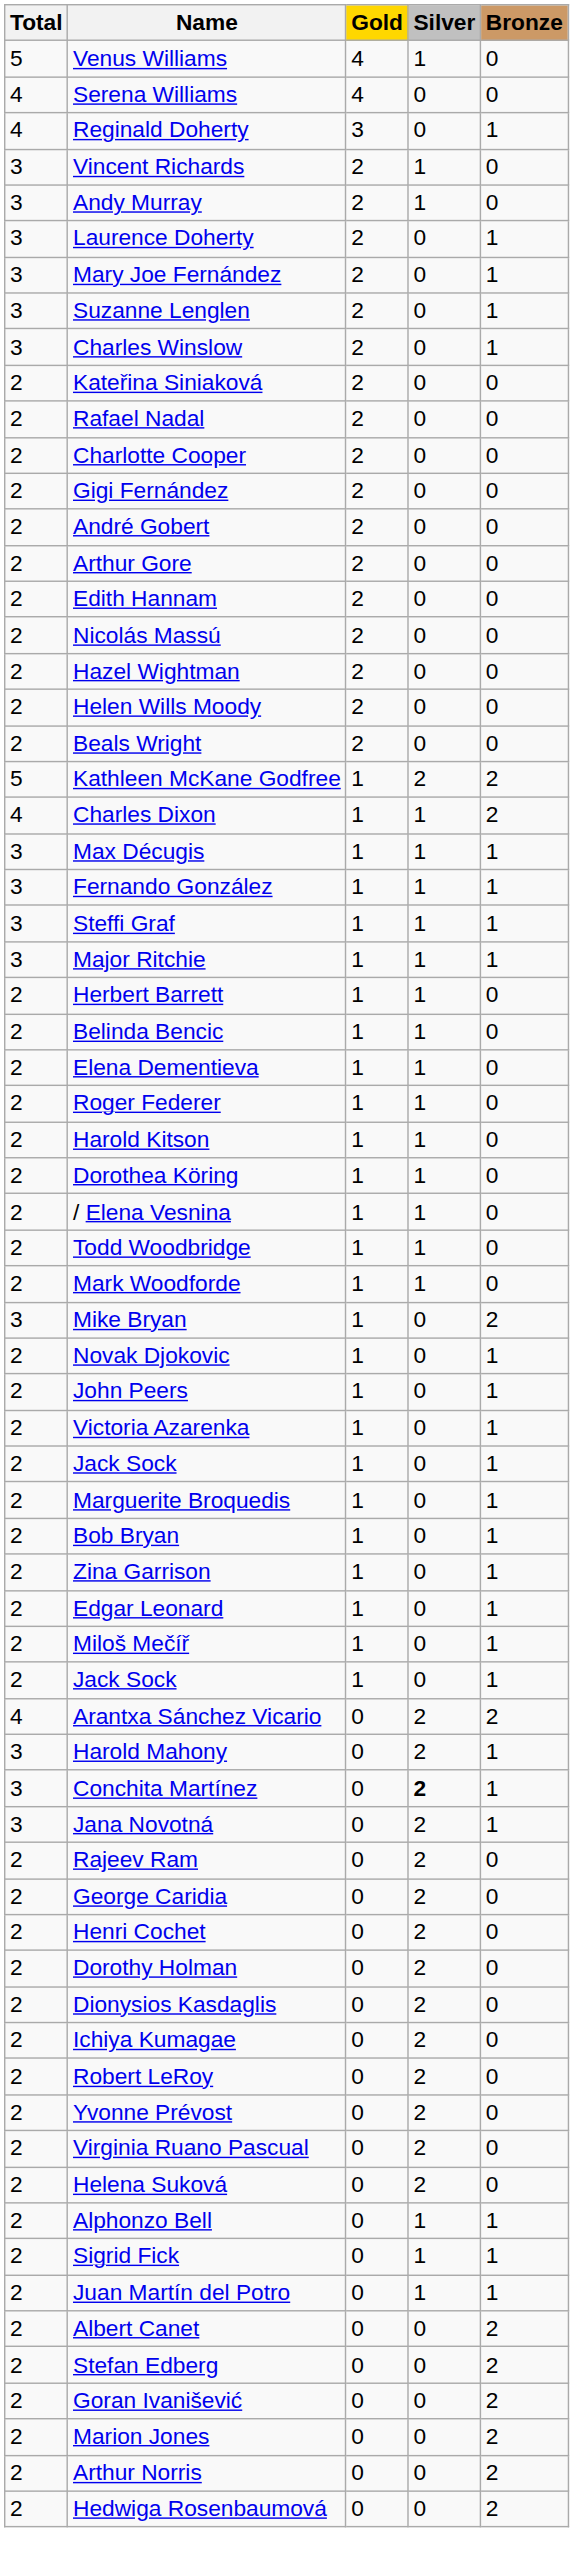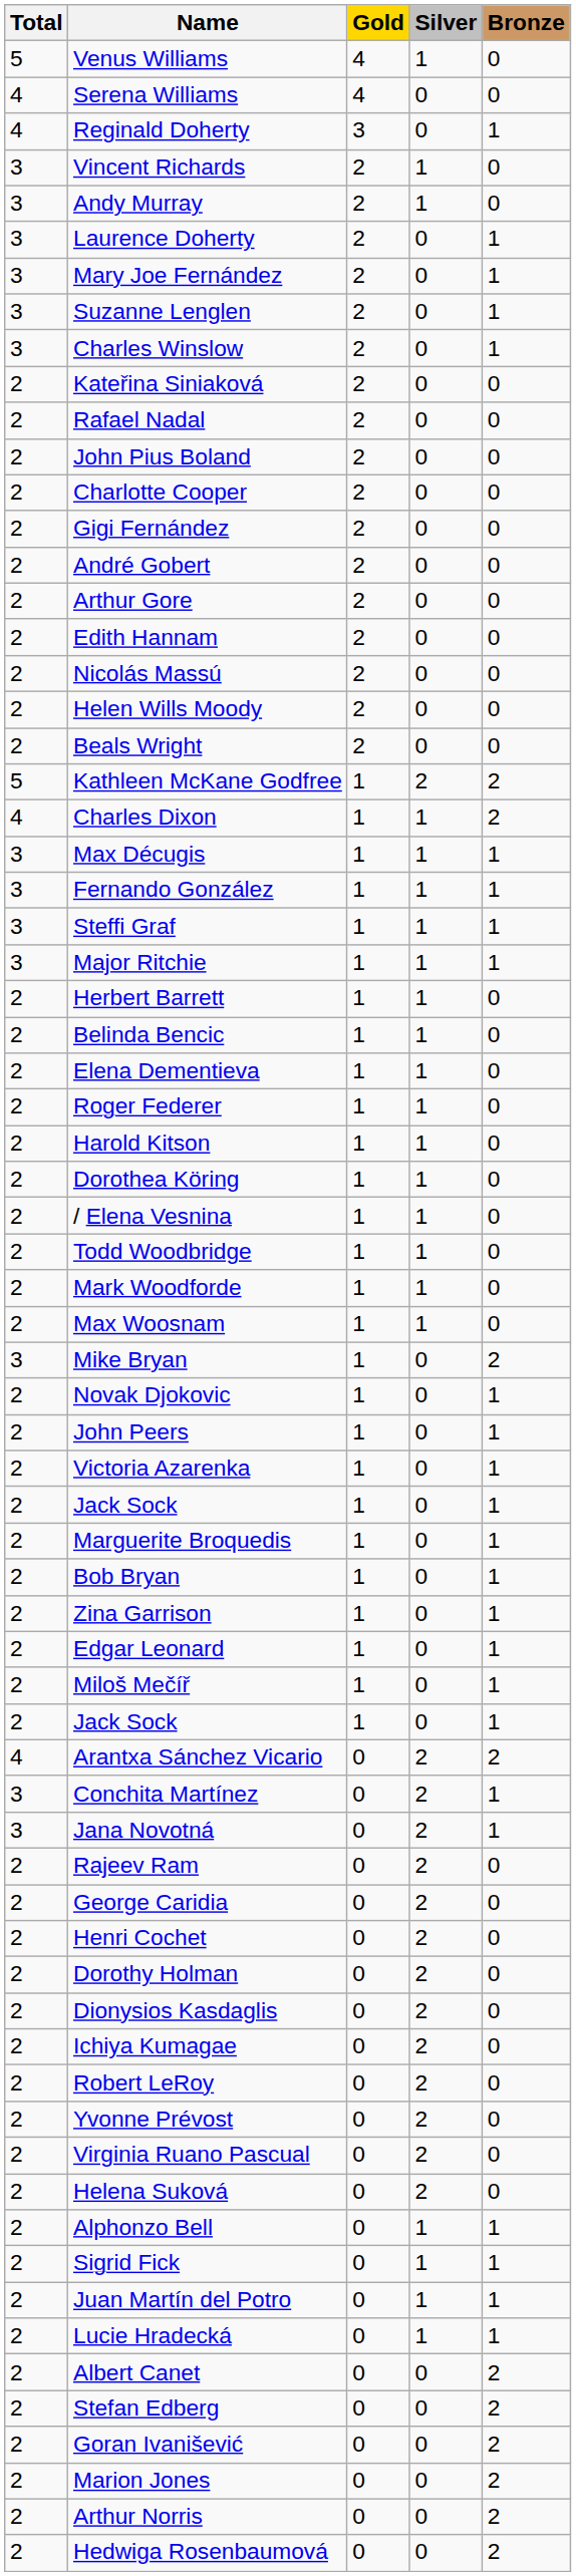+ row: 2 | John Pius Boland | 2 | 0 | 0
- row: 2 | Hazel Wightman | 2 | 0 | 0
+ row: 2 | Max Woosnam | 1 | 1 | 0
- row: 3 | Harold Mahony | 0 | 2 | 1
Conchita Martínez | Silver: bold -> normal
+ row: 2 | Lucie Hradecká | 0 | 1 | 1
